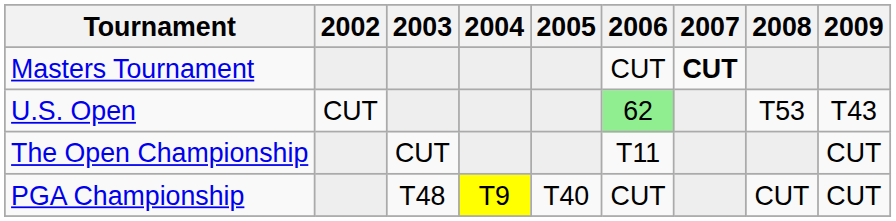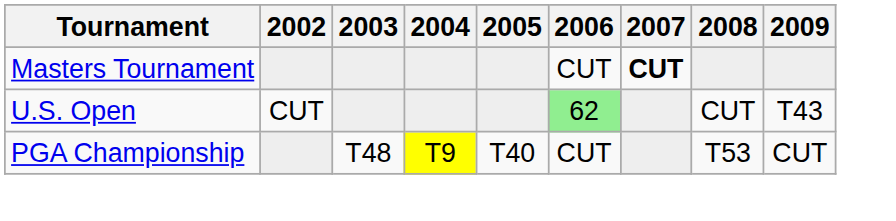U.S. Open | 2008: T53 -> CUT
- row: The Open Championship | CUT | T11 | CUT
PGA Championship | 2008: CUT -> T53
